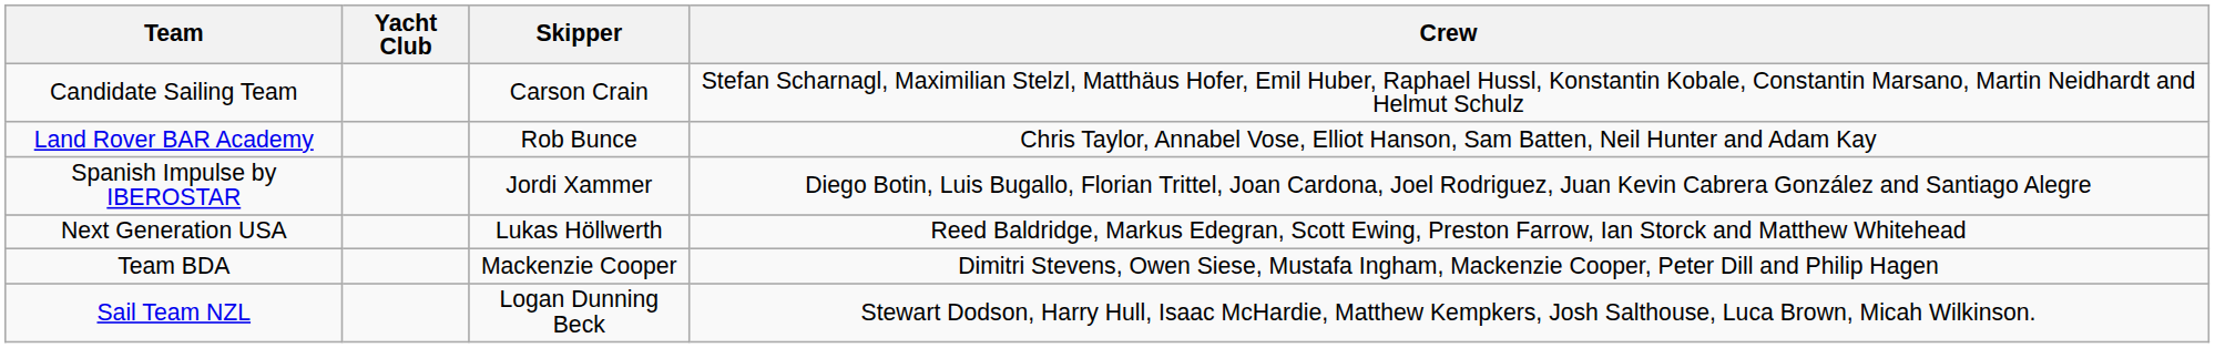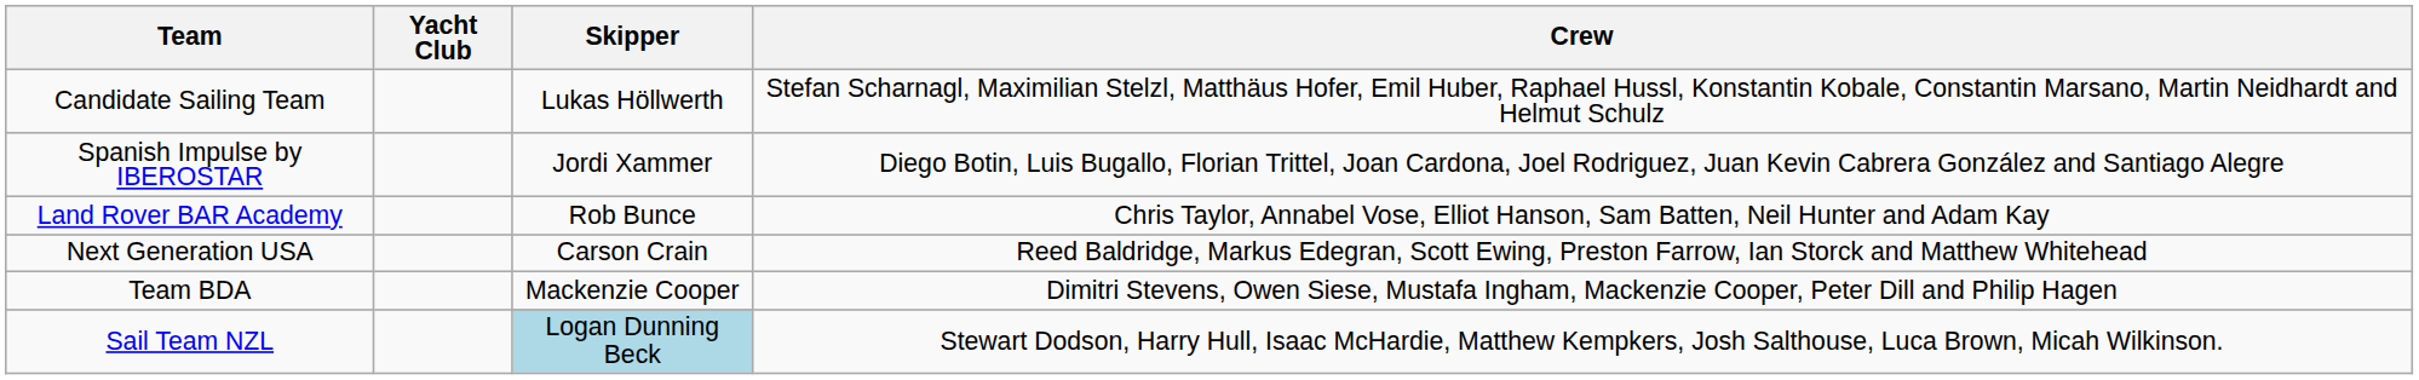Candidate Sailing Team | Skipper: Carson Crain -> Lukas Höllwerth
rows swapped: Land Rover BAR Academy <-> Spanish Impulse by IBEROSTAR
Next Generation USA | Skipper: Lukas Höllwerth -> Carson Crain
Sail Team NZL | Skipper: no background -> lightblue background
